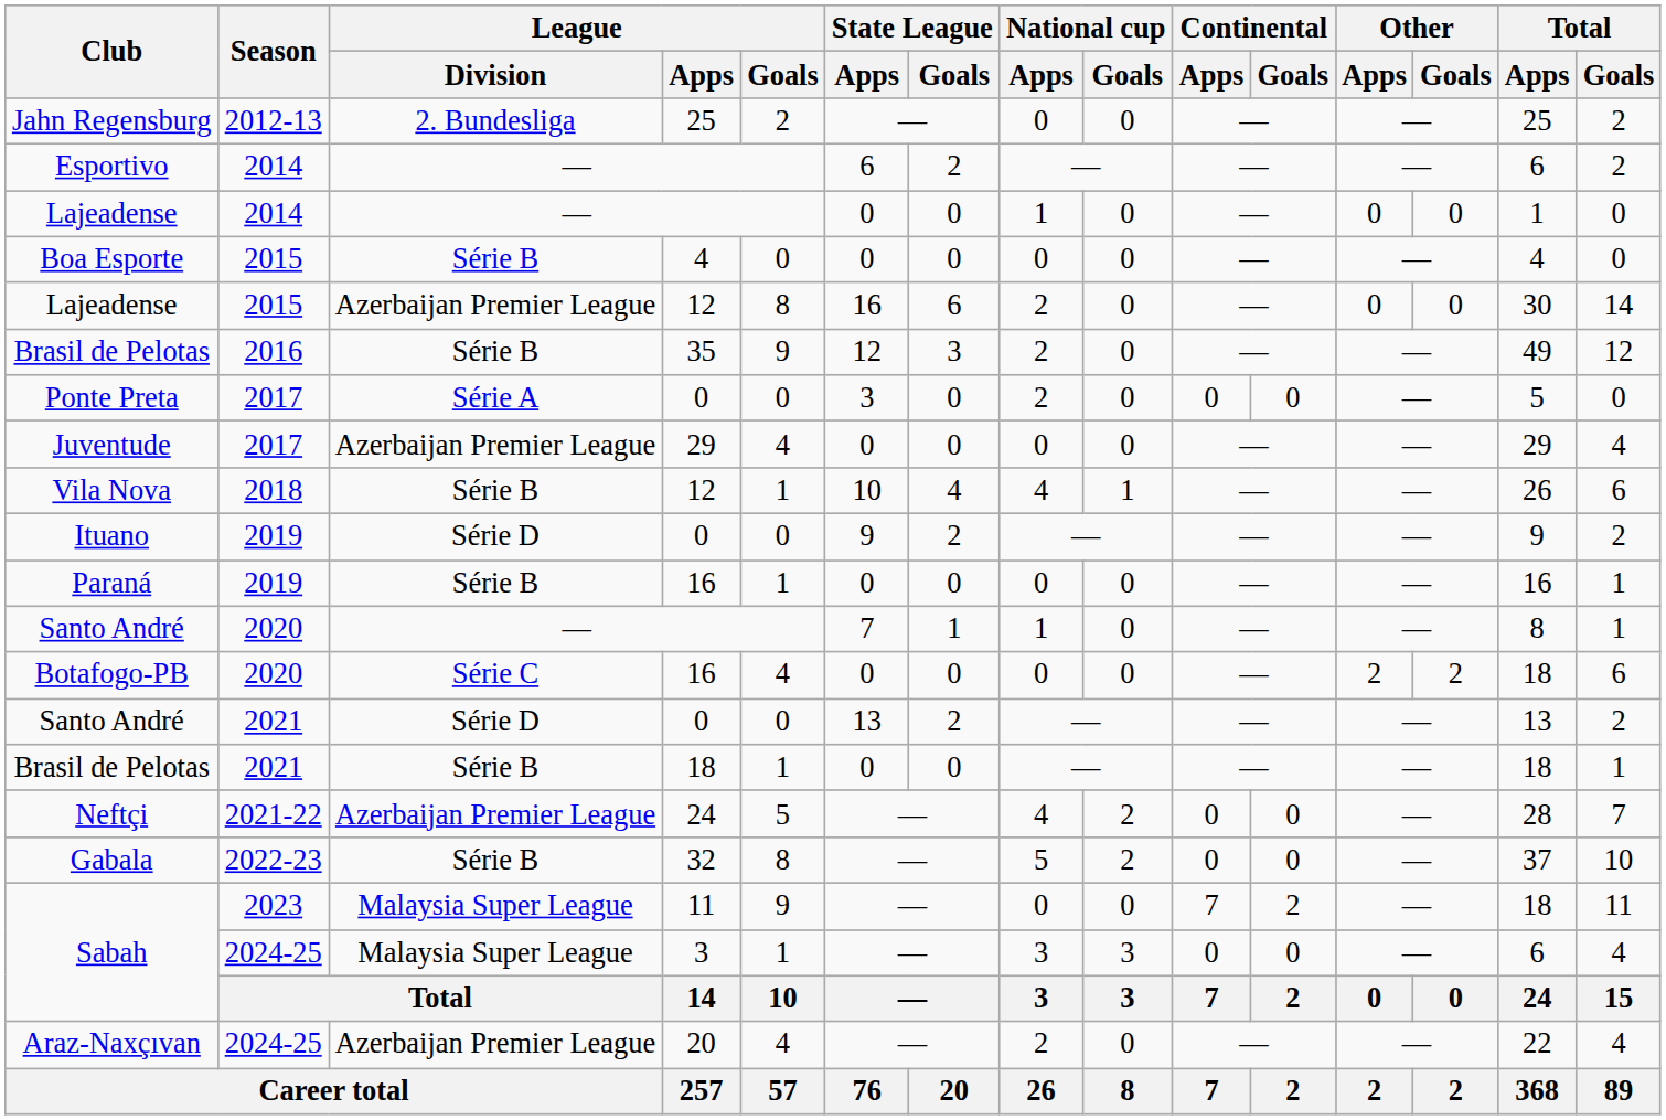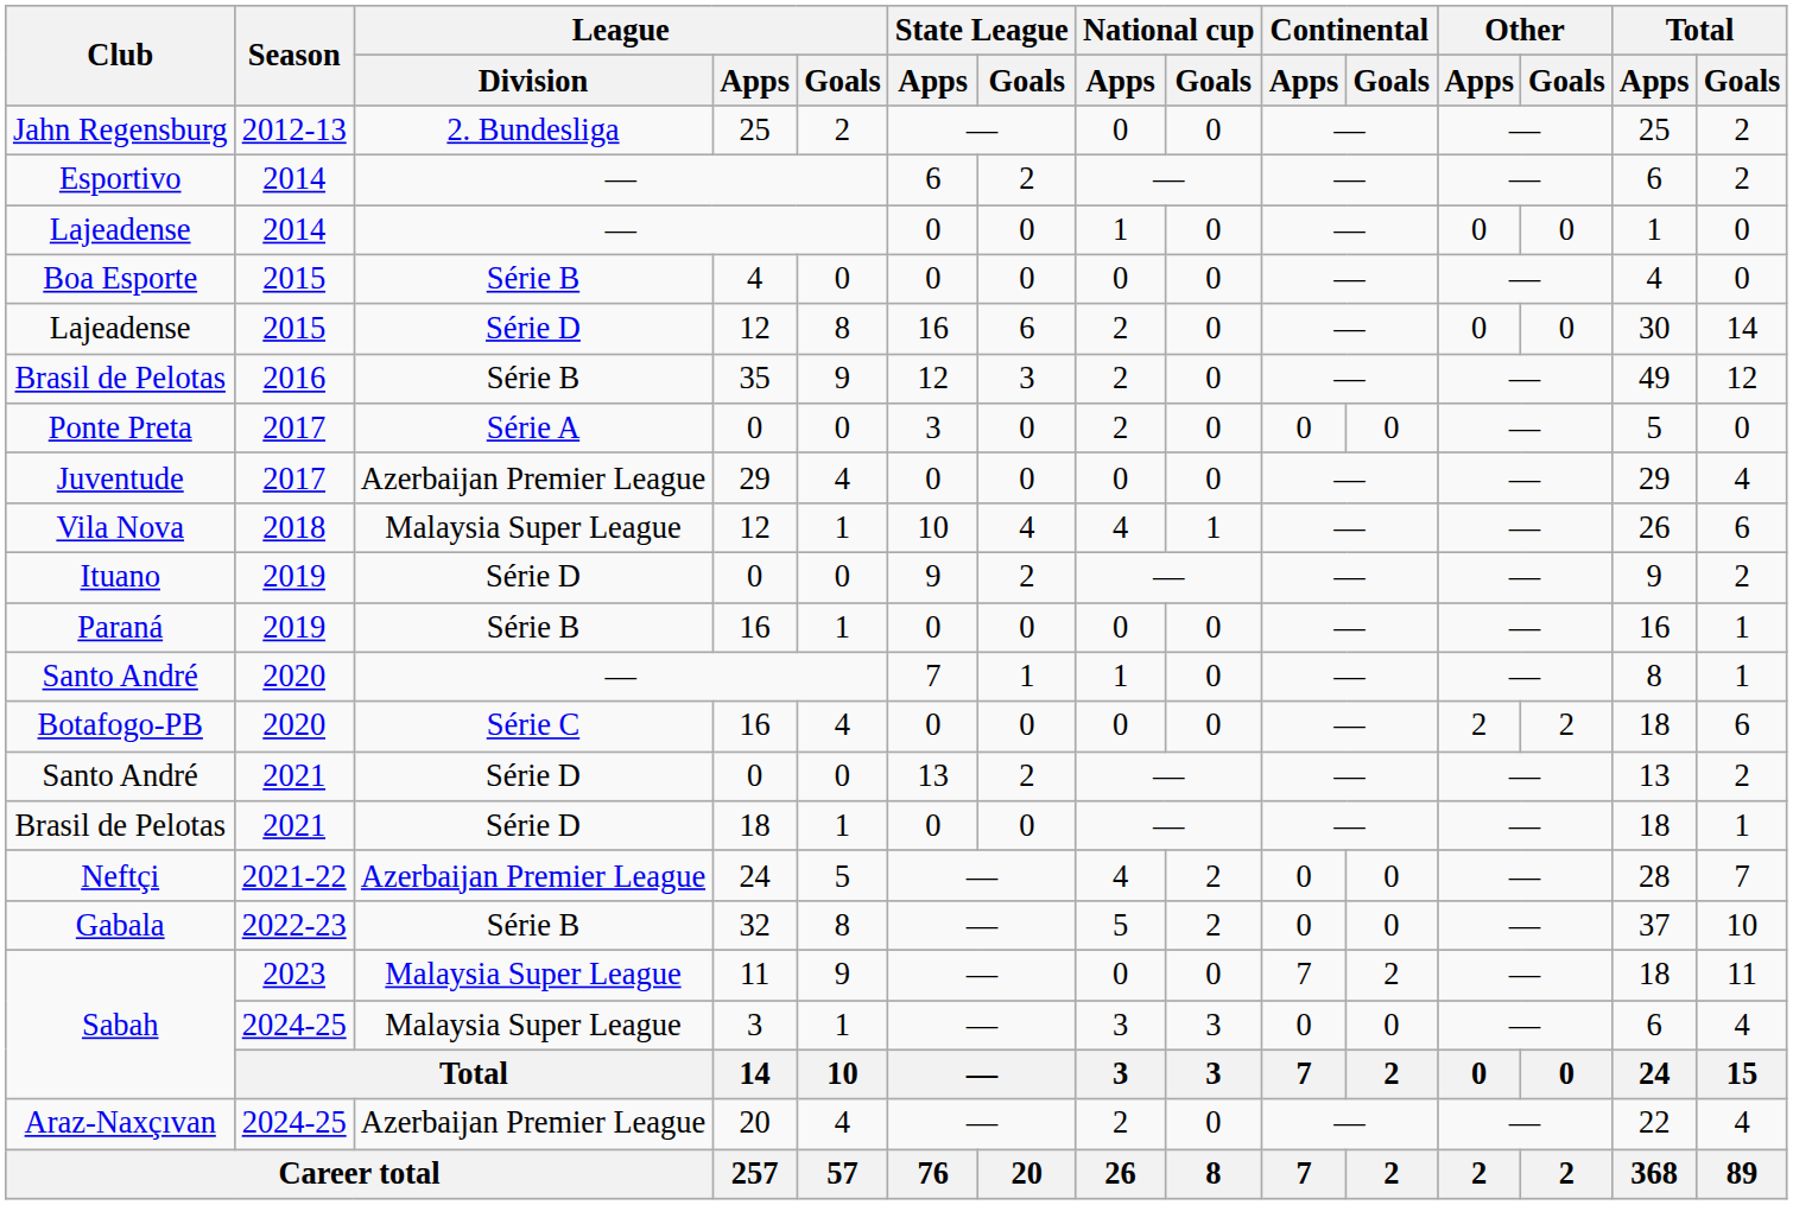Lajeadense / 12 | League / Division: Azerbaijan Premier League -> Série D
Vila Nova | League / Division: Série B -> Malaysia Super League
Brasil de Pelotas / 18 | League / Division: Série B -> Série D
